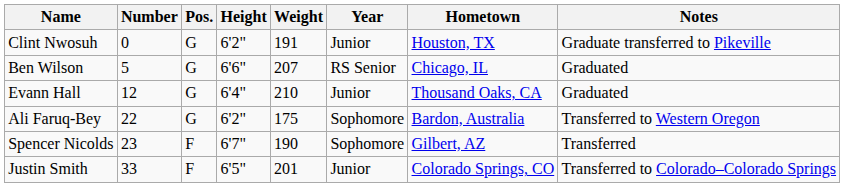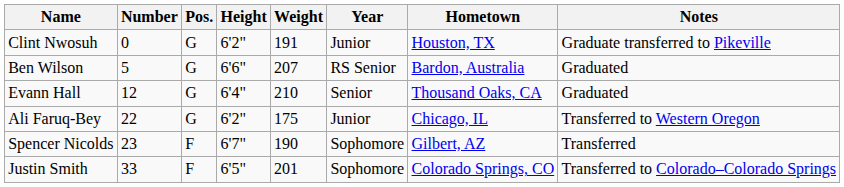Ben Wilson | Hometown: Chicago, IL -> Bardon, Australia
Evann Hall | Year: Junior -> Senior
Ali Faruq-Bey | Year: Sophomore -> Junior
Ali Faruq-Bey | Hometown: Bardon, Australia -> Chicago, IL
Justin Smith | Year: Junior -> Sophomore
